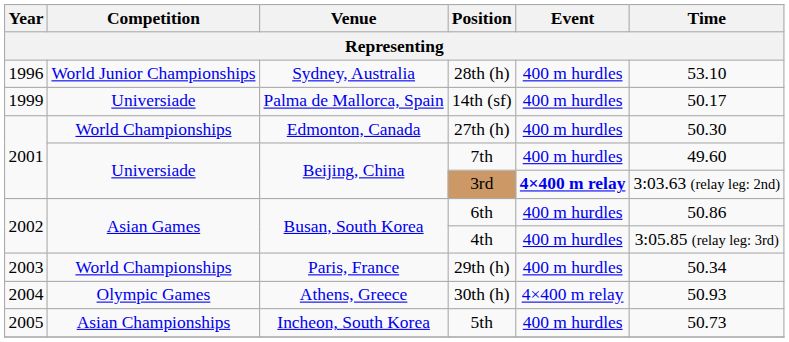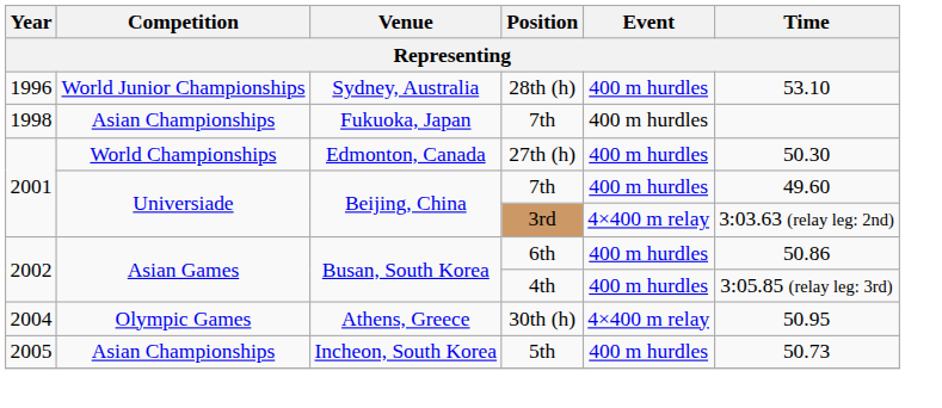+ row: 1998 | Asian Championships | Fukuoka, Japan | 7th | 400 m hurdles
- row: 1999 | Universiade | Palma de Mallorca, Spain | 14th (sf) | 400 m hurdles | 50.17
3rd | Event: bold -> normal
- row: 2003 | World Championships | Paris, France | 29th (h) | 400 m hurdles | 50.34
30th (h) | Time: 50.93 -> 50.95
